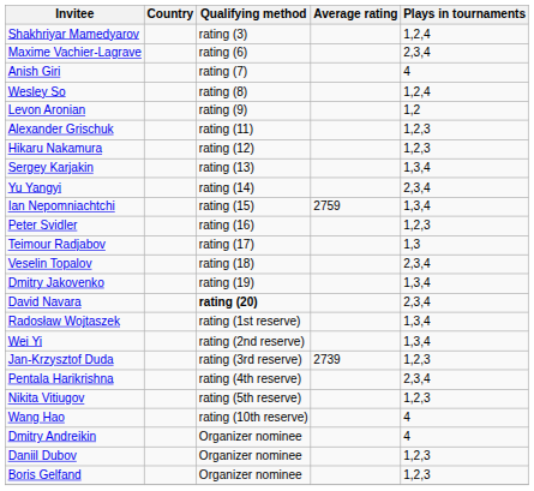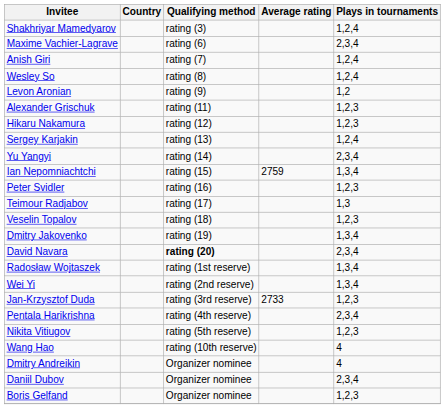Anish Giri | Plays in tournaments: 4 -> 1,2,4
Sergey Karjakin | Plays in tournaments: 1,3,4 -> 1,2,4
Veselin Topalov | Plays in tournaments: 2,3,4 -> 1,2,3
Jan-Krzysztof Duda | Average rating: 2739 -> 2733
Daniil Dubov | Plays in tournaments: 1,2,3 -> 2,3,4
